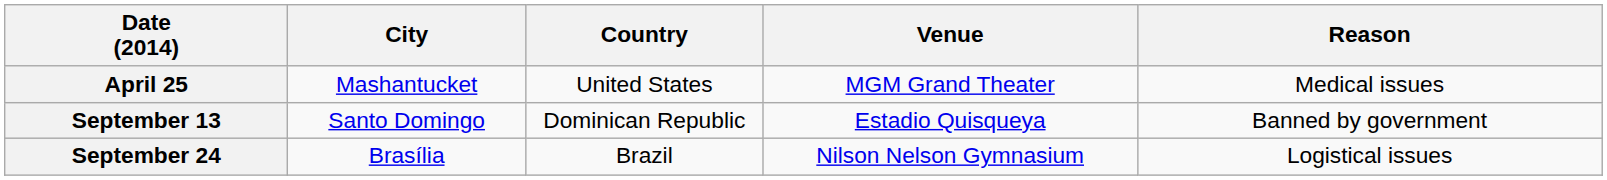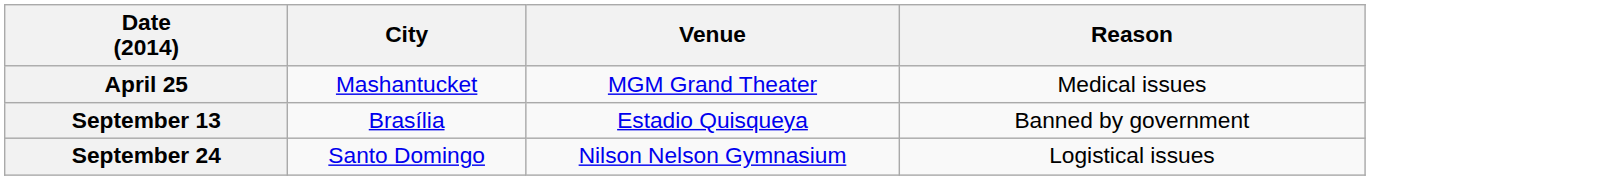- column: Country | United States | Dominican Republic | Brazil
September 13 | City: Santo Domingo -> Brasília
September 24 | City: Brasília -> Santo Domingo
